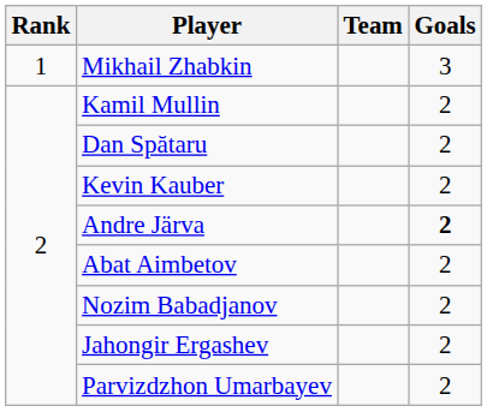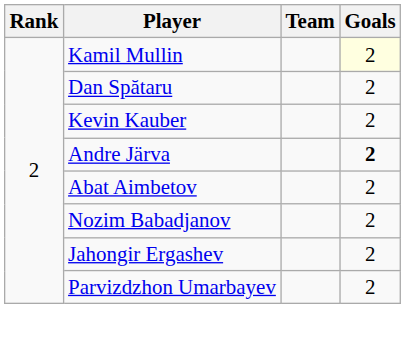- row: 1 | Mikhail Zhabkin | 3
Kamil Mullin | Goals: no background -> lightyellow background
